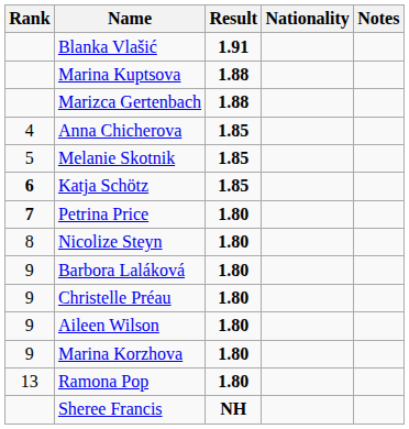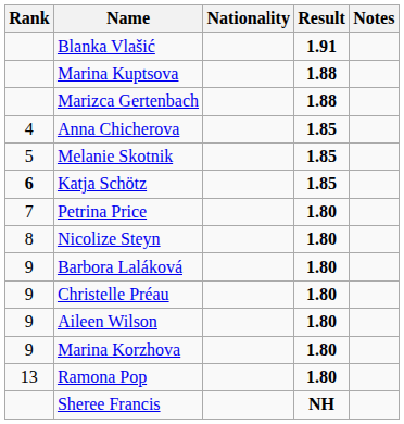columns swapped: Nationality <-> Result
Petrina Price | Rank: bold -> normal
